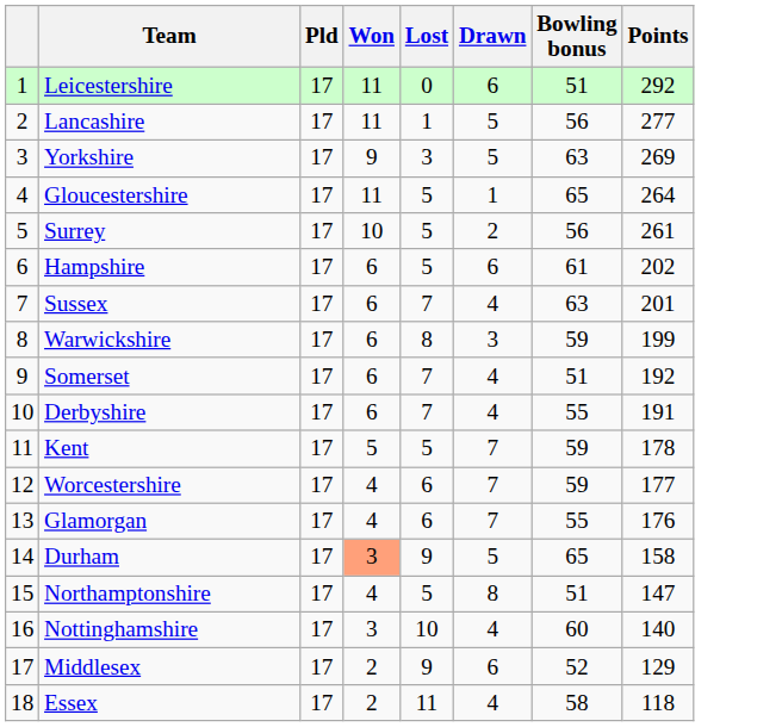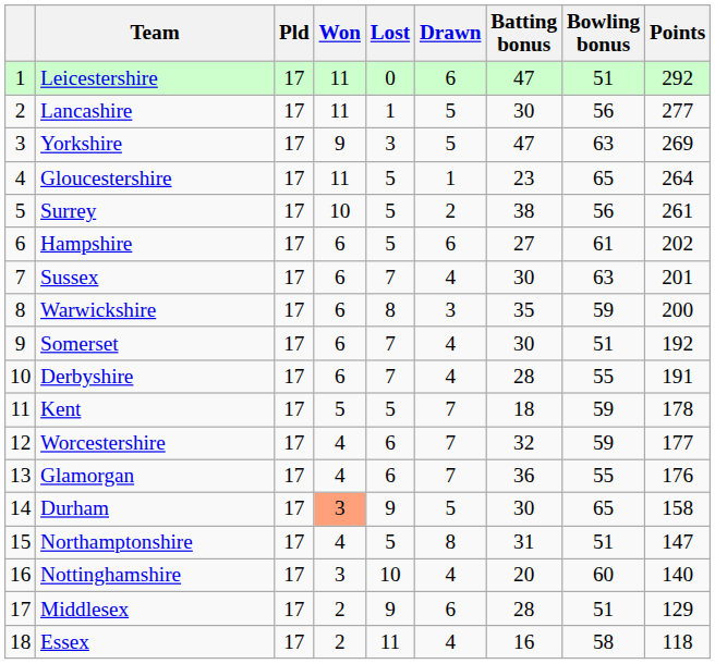+ column: Batting bonus | 47 | 30 | 47 | 23 | 38 | 27 | 30 | 35 | 30 | 28 | 18 | 32 | 36 | 30 | 31 | 20 | 28 | 16
Warwickshire | Points: 199 -> 200
Middlesex | Bowling bonus: 52 -> 51
